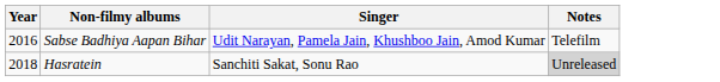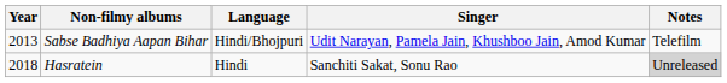+ column: Language | Hindi/Bhojpuri | Hindi
Sabse Badhiya Aapan Bihar | Year: 2016 -> 2013
